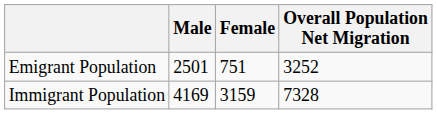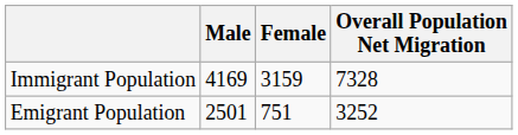rows swapped: Immigrant Population <-> Emigrant Population
